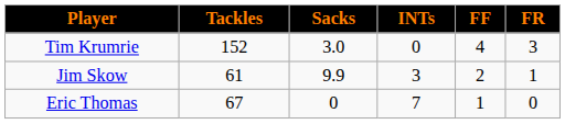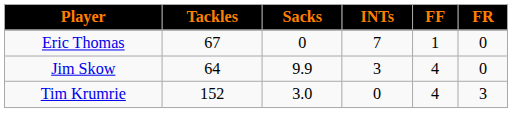rows swapped: Tim Krumrie <-> Eric Thomas
Jim Skow | Tackles: 61 -> 64
Jim Skow | FF: 2 -> 4
Jim Skow | FR: 1 -> 0
